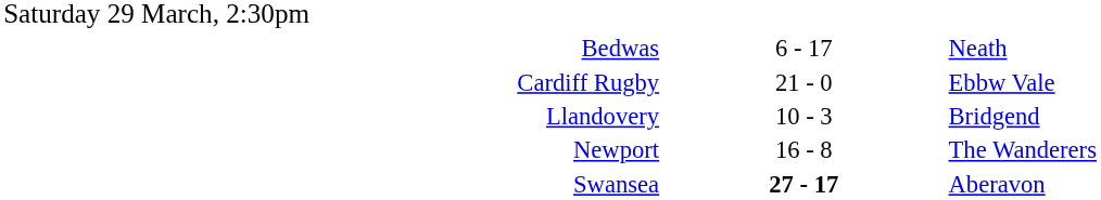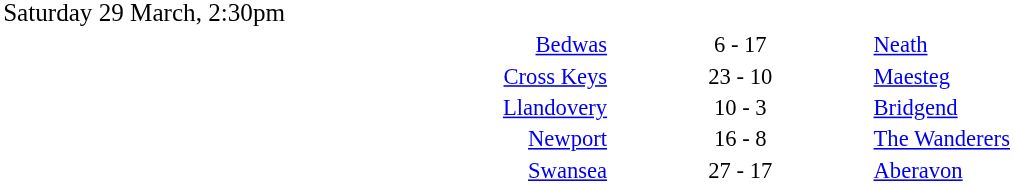- row: Cardiff Rugby | 21 - 0 | Ebbw Vale
+ row: Cross Keys | 23 - 10 | Maesteg
Swansea | column 2: bold -> normal
